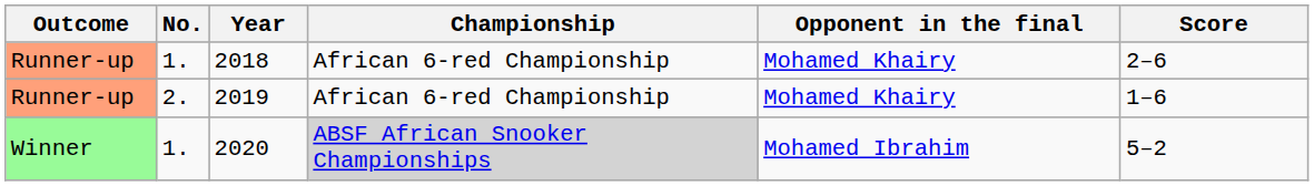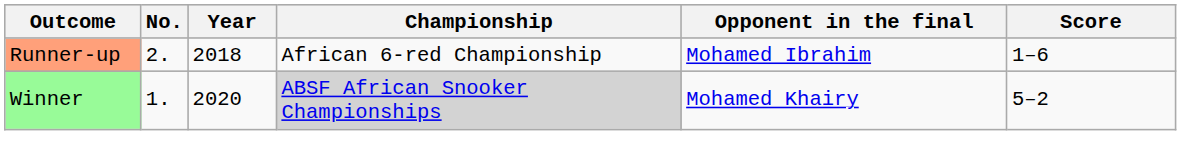- row: Runner-up | 1. | 2018 | African 6-red Championship | Mohamed Khairy | 2–6
Runner-up / 2. | Year: 2019 -> 2018
Runner-up / 2. | Opponent in the final: Mohamed Khairy -> Mohamed Ibrahim
Winner | Opponent in the final: Mohamed Ibrahim -> Mohamed Khairy
